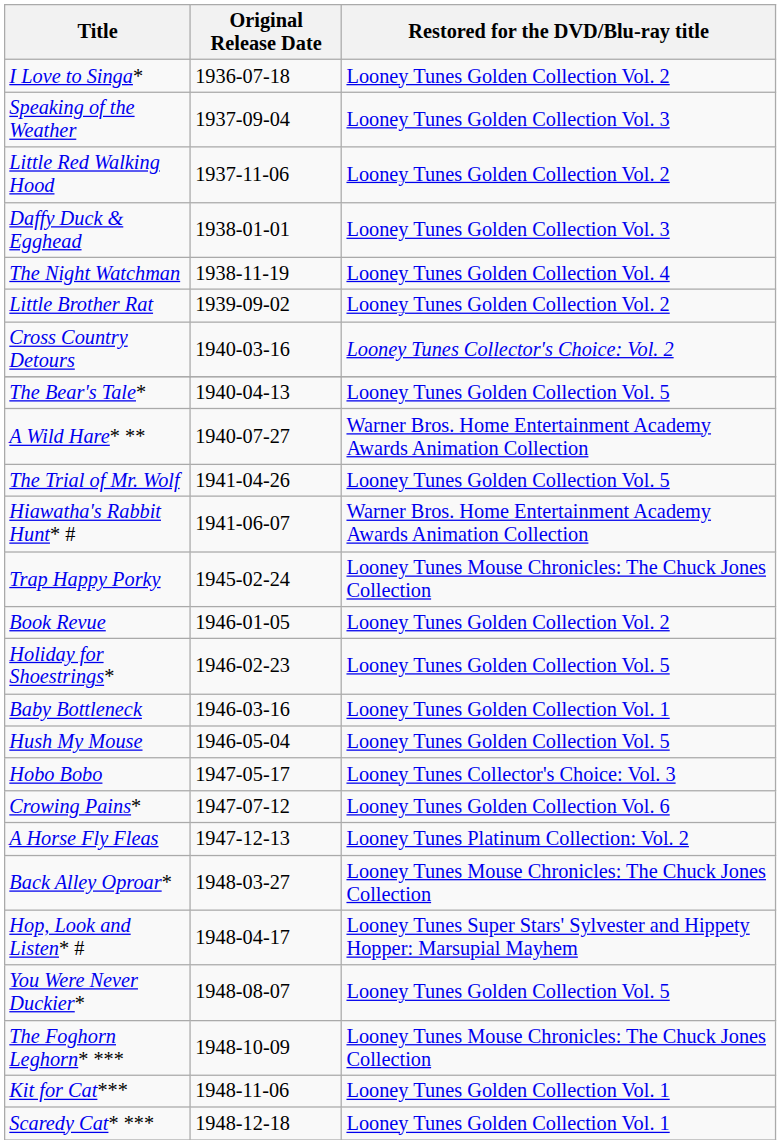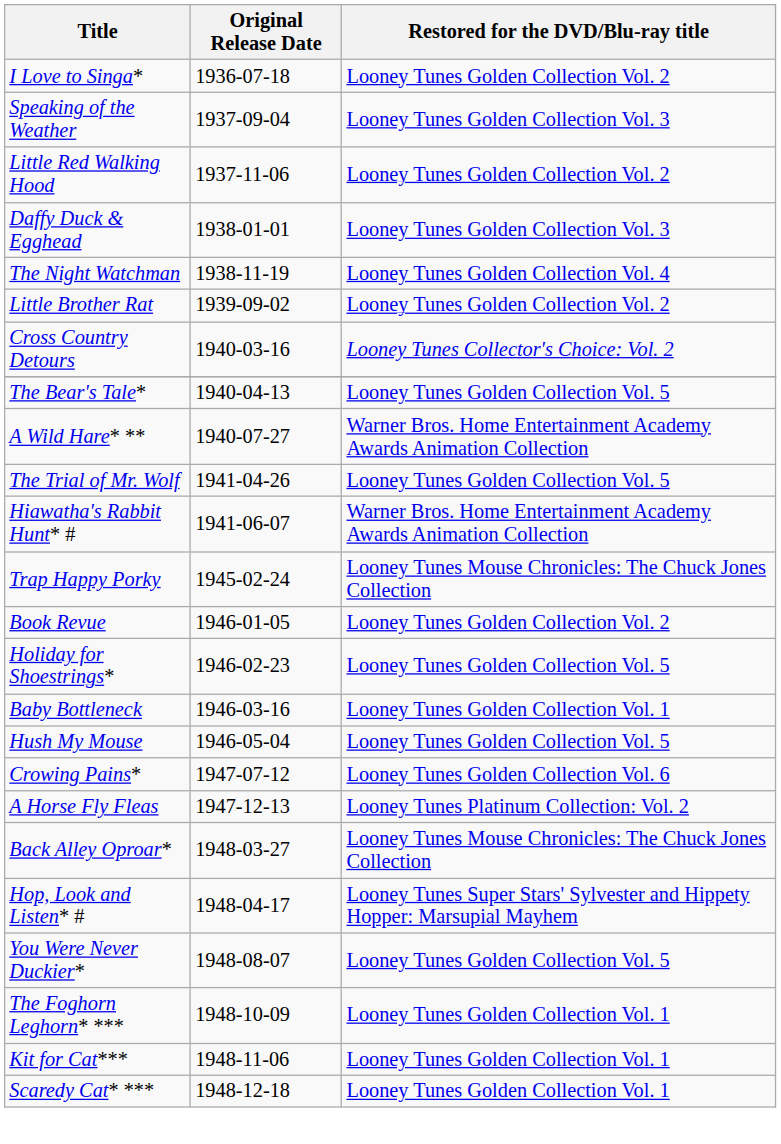- row: Hobo Bobo | 1947-05-17 | Looney Tunes Collector's Choice: Vol. 3
The Foghorn Leghorn* *** | Restored for the DVD/Blu-ray title: Looney Tunes Mouse Chronicles: The Chuck Jones Collection -> Looney Tunes Golden Collection Vol. 1
